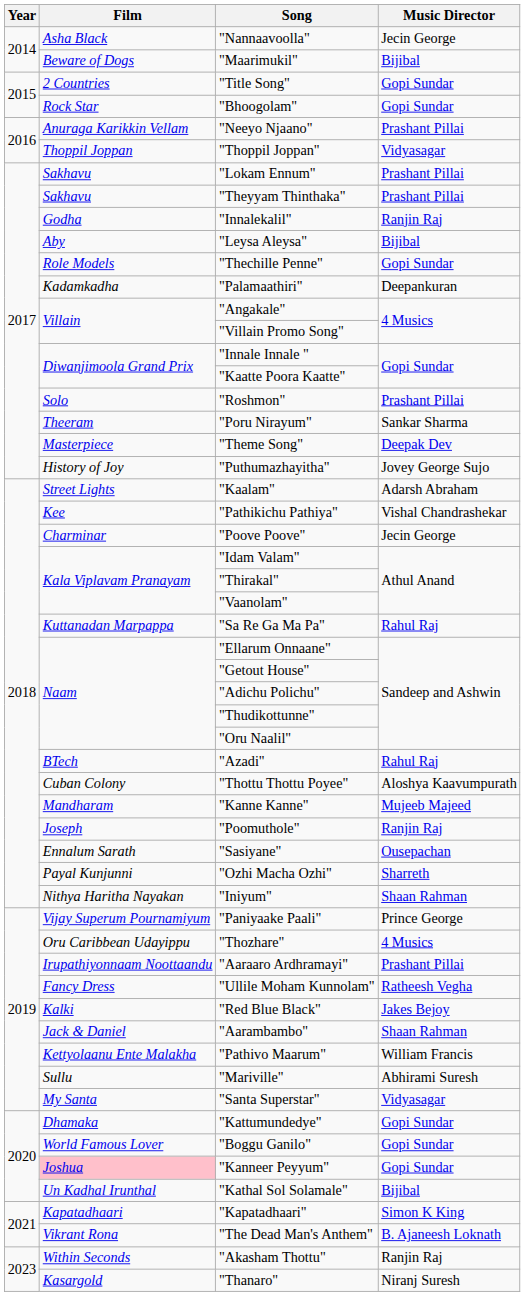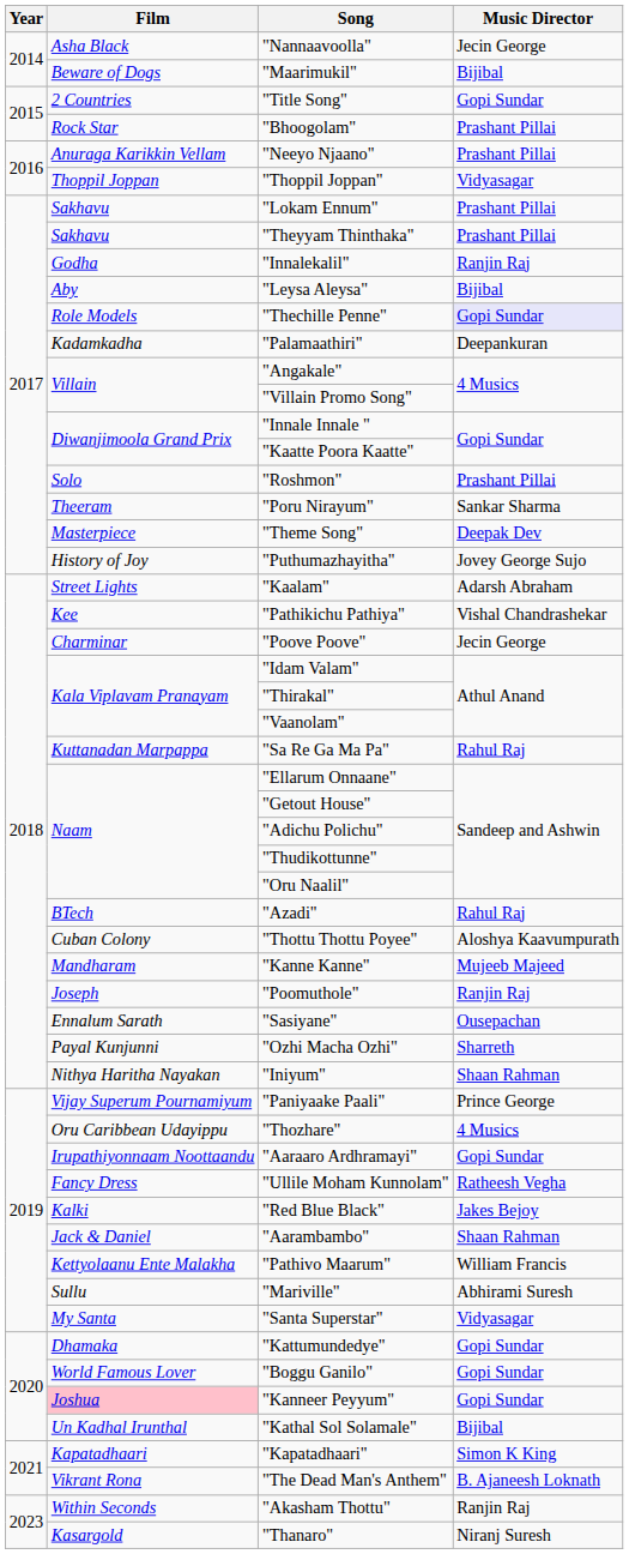"Bhoogolam" | Music Director: Gopi Sundar -> Prashant Pillai
"Thechille Penne" | Music Director: no background -> lavender background
"Aaraaro Ardhramayi" | Music Director: Prashant Pillai -> Gopi Sundar
